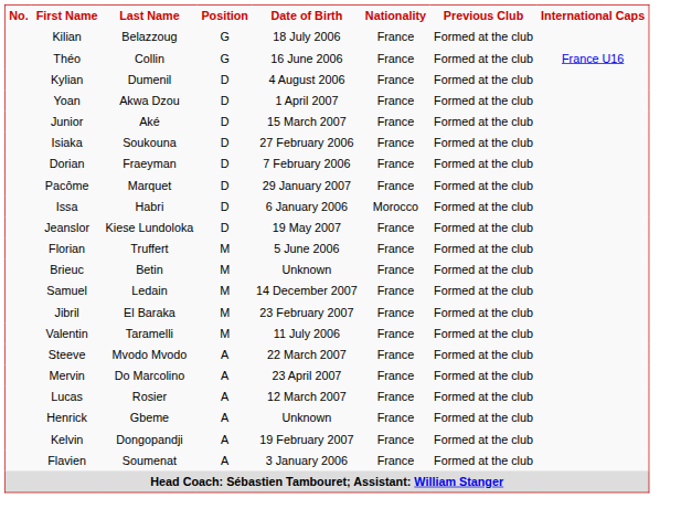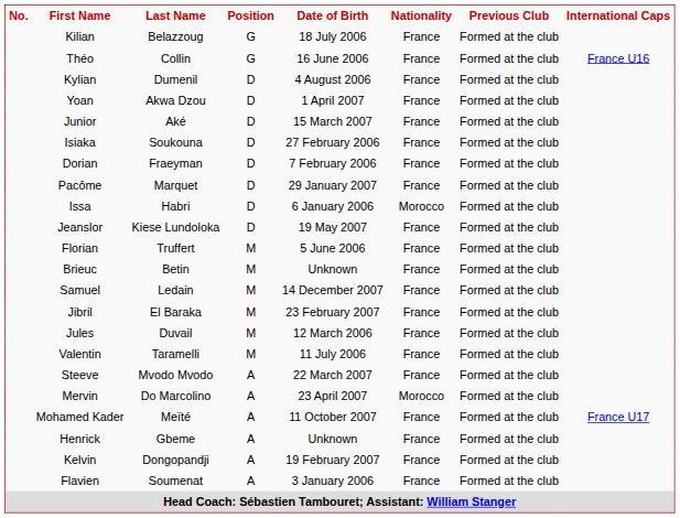+ row: Jules | Duvail | M | 12 March 2006 | France | Formed at the club
Mervin | Nationality: France -> Morocco
+ row: Mohamed Kader | Meïté | A | 11 October 2007 | France | Formed at the club | France U17
- row: Lucas | Rosier | A | 12 March 2007 | France | Formed at the club
